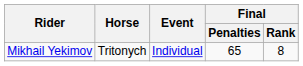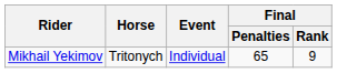Mikhail Yekimov | Final / Rank: 8 -> 9
